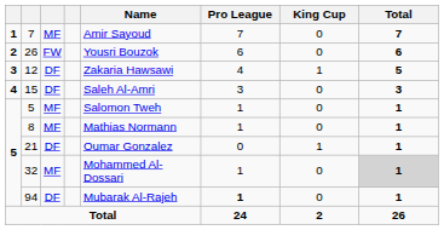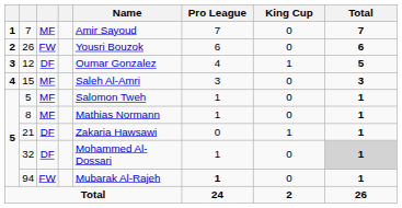12 | Name: Zakaria Hawsawi -> Oumar Gonzalez
15 | column 3: DF -> MF
21 | Name: Oumar Gonzalez -> Zakaria Hawsawi
32 | column 3: MF -> DF
94 | column 3: DF -> FW
